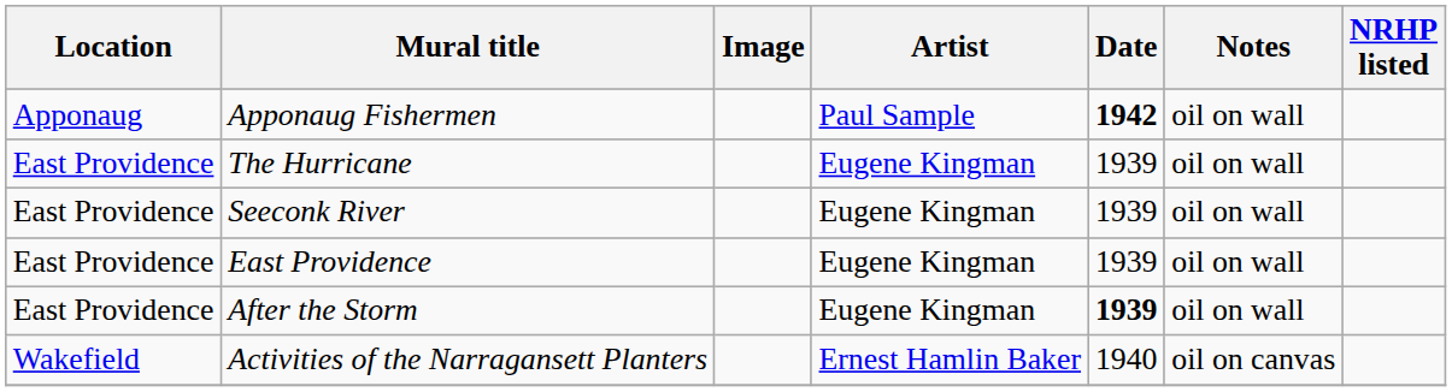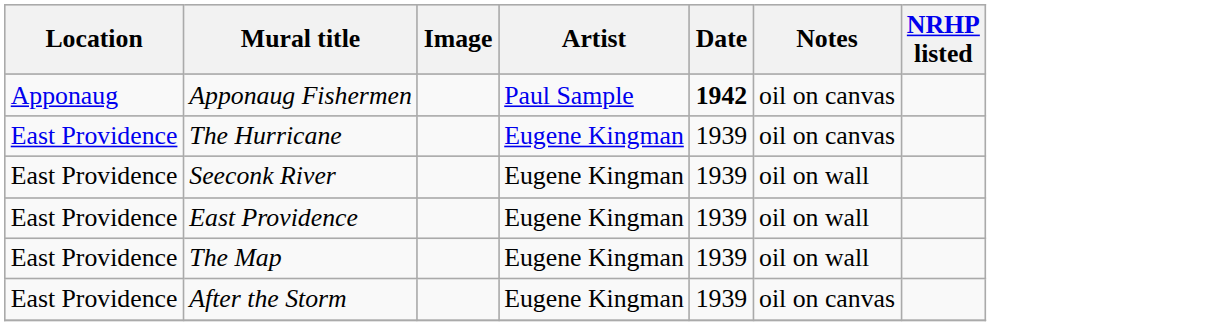Apponaug Fishermen | Notes: oil on wall -> oil on canvas
The Hurricane | Notes: oil on wall -> oil on canvas
+ row: East Providence | The Map | Eugene Kingman | 1939 | oil on wall
After the Storm | Date: bold -> normal
After the Storm | Notes: oil on wall -> oil on canvas
- row: Wakefield | Activities of the Narragansett Planters | Ernest Hamlin Baker | 1940 | oil on canvas
